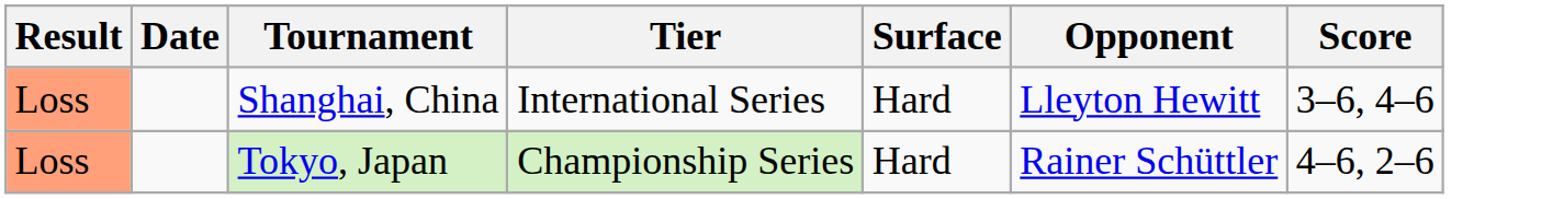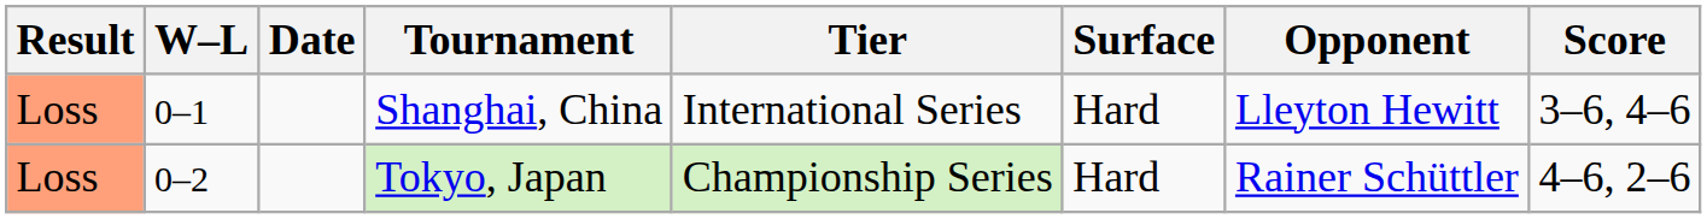+ column: W–L | 0–1 | 0–2
